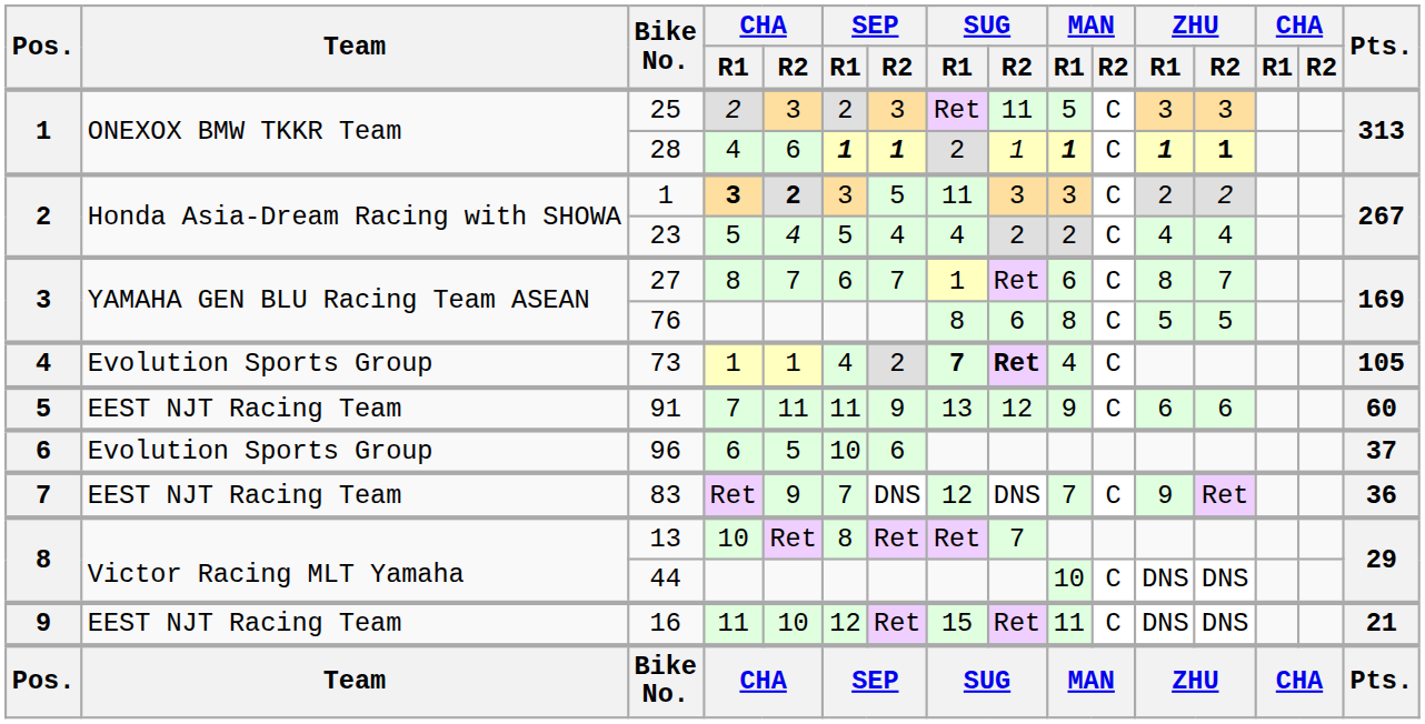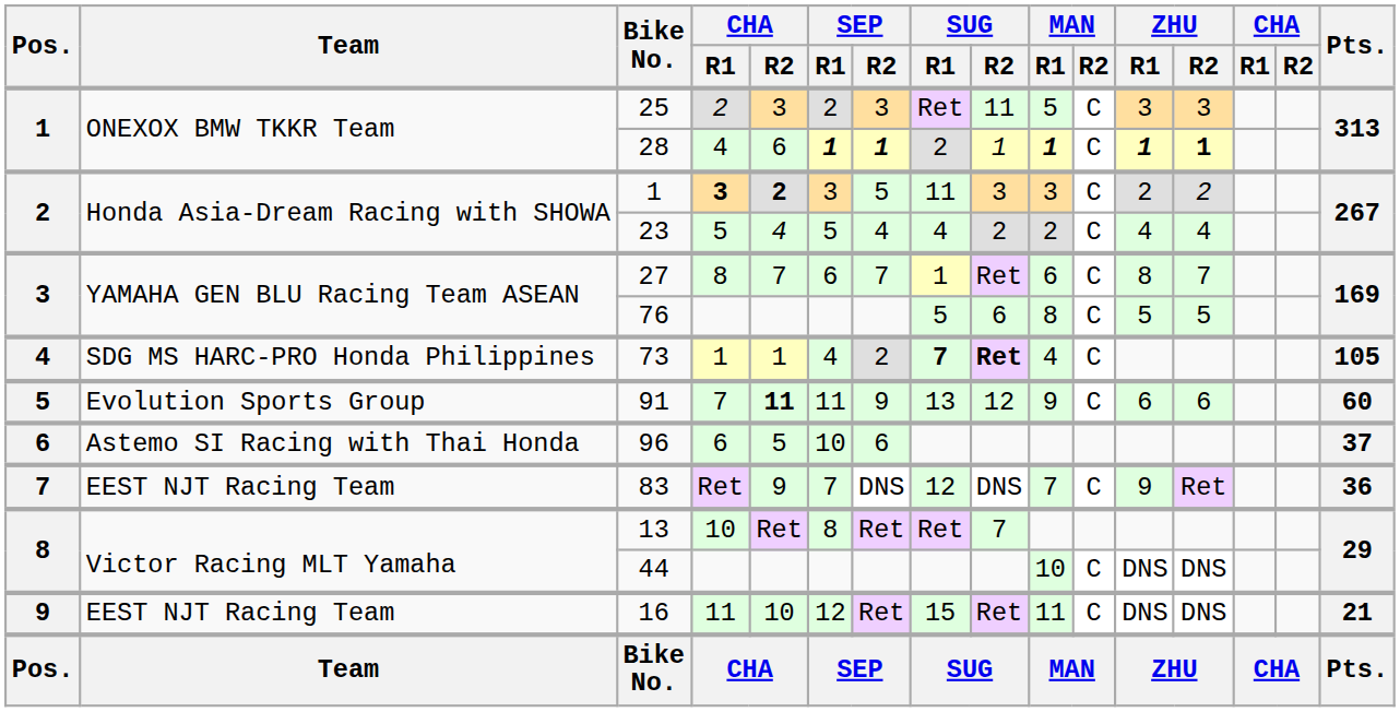76 | SUG / R1: 8 -> 5
73 | Team: Evolution Sports Group -> SDG MS HARC-PRO Honda Philippines
91 | Team: EEST NJT Racing Team -> Evolution Sports Group
91 | column 5: normal -> bold
96 | Team: Evolution Sports Group -> Astemo SI Racing with Thai Honda
